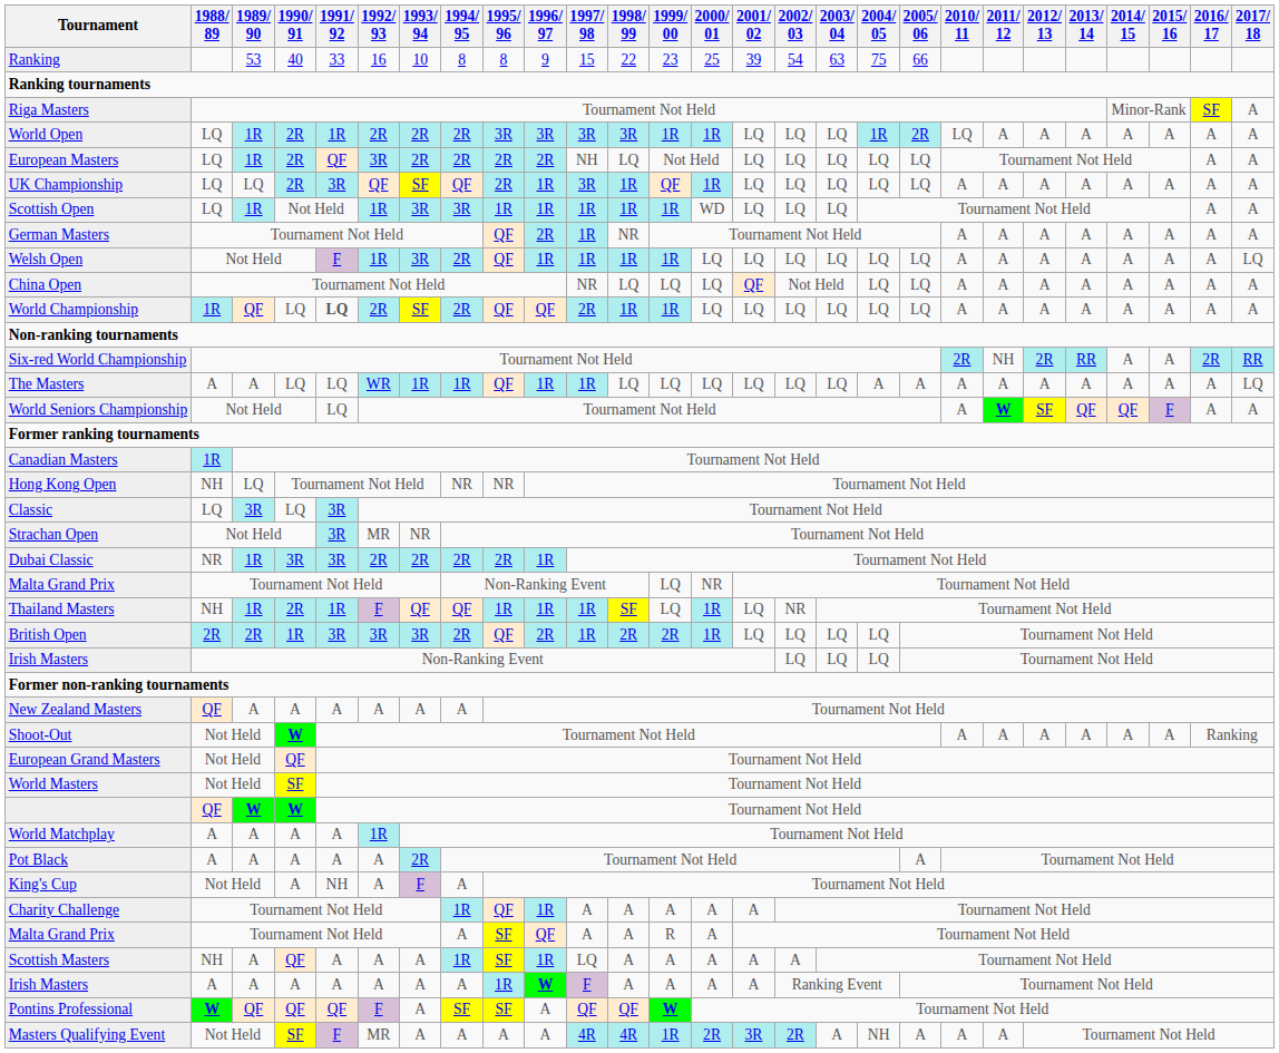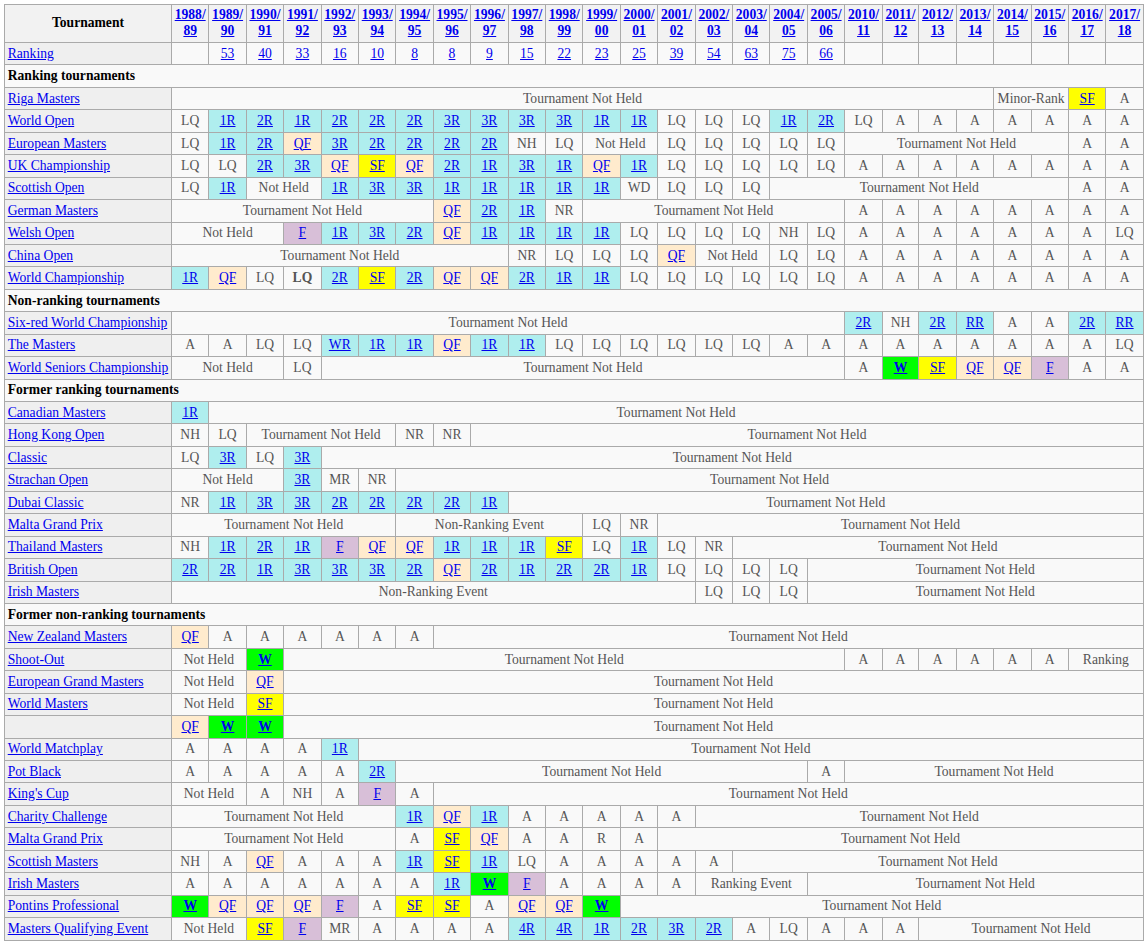Welsh Open | 2004/ 05: LQ -> NH
Masters Qualifying Event | 2004/ 05: NH -> LQ
